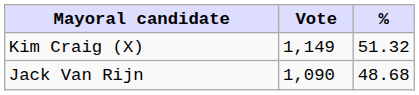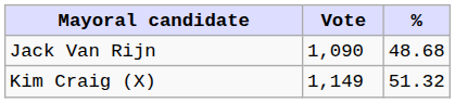rows swapped: Kim Craig (X) <-> Jack Van Rijn
